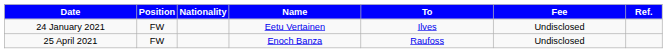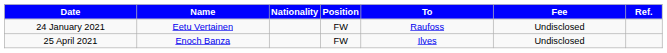columns swapped: Position <-> Name
24 January 2021 | To: Ilves -> Raufoss
25 April 2021 | To: Raufoss -> Ilves
